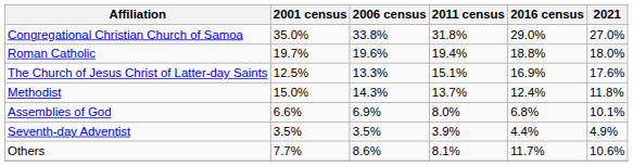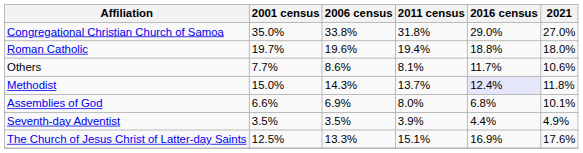rows swapped: The Church of Jesus Christ of Latter-day Saints <-> Others
Methodist | 2016 census: no background -> lavender background
